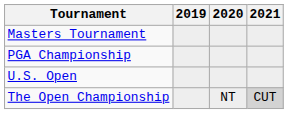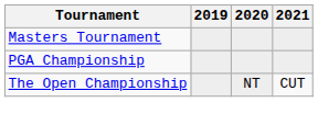- row: U.S. Open
The Open Championship | 2021: lightgrey background -> no background
